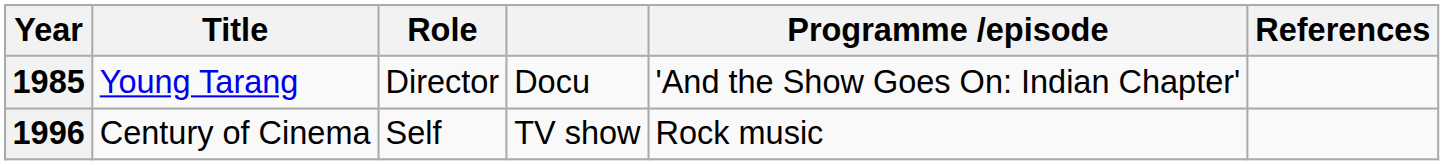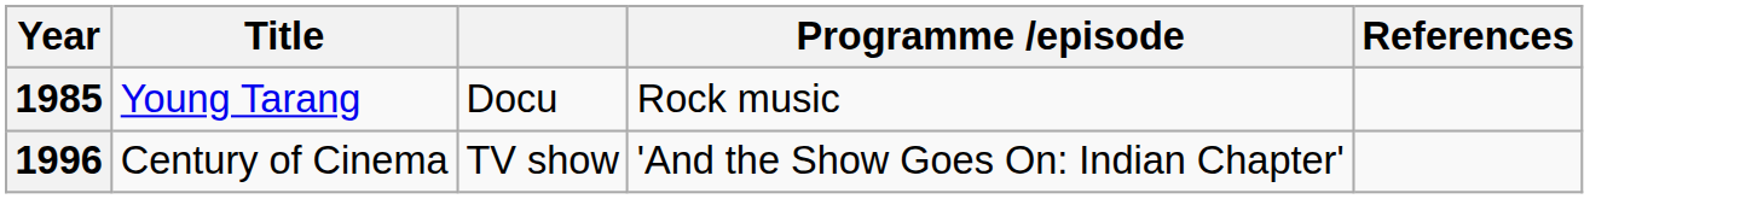- column: Role | Director | Self
1985 | Programme /episode: 'And the Show Goes On: Indian Chapter' -> Rock music
1996 | Programme /episode: Rock music -> 'And the Show Goes On: Indian Chapter'
